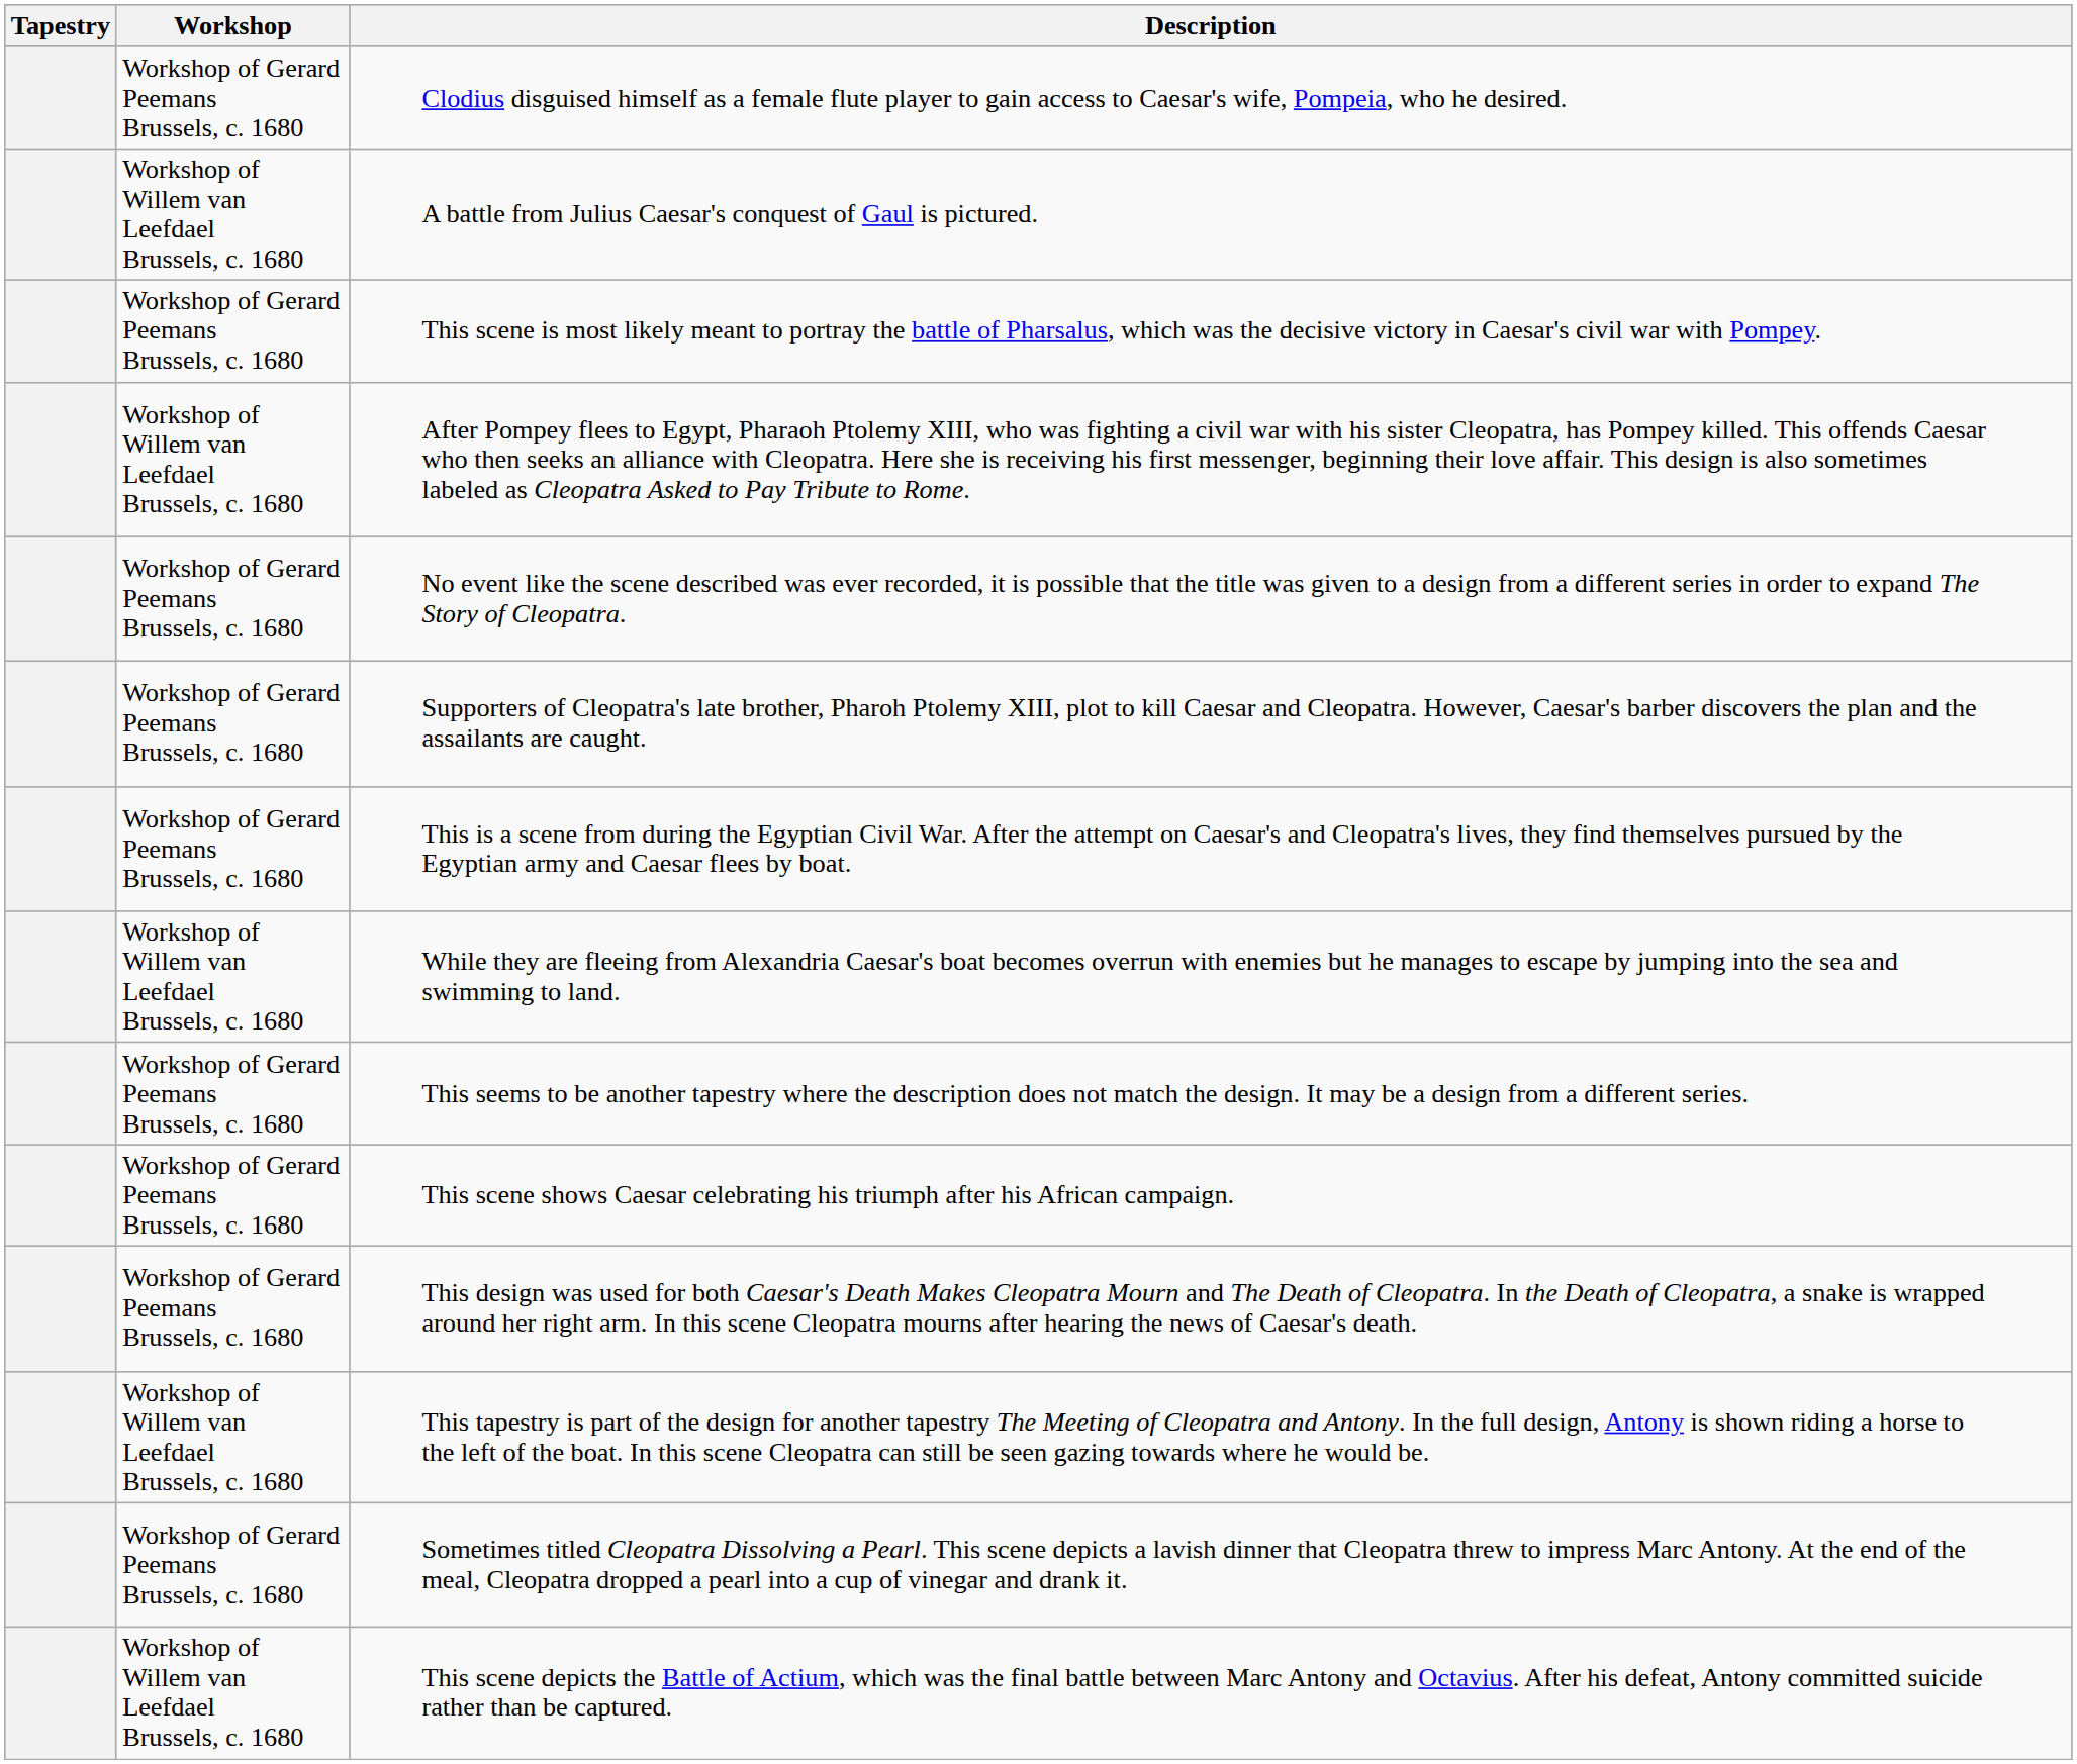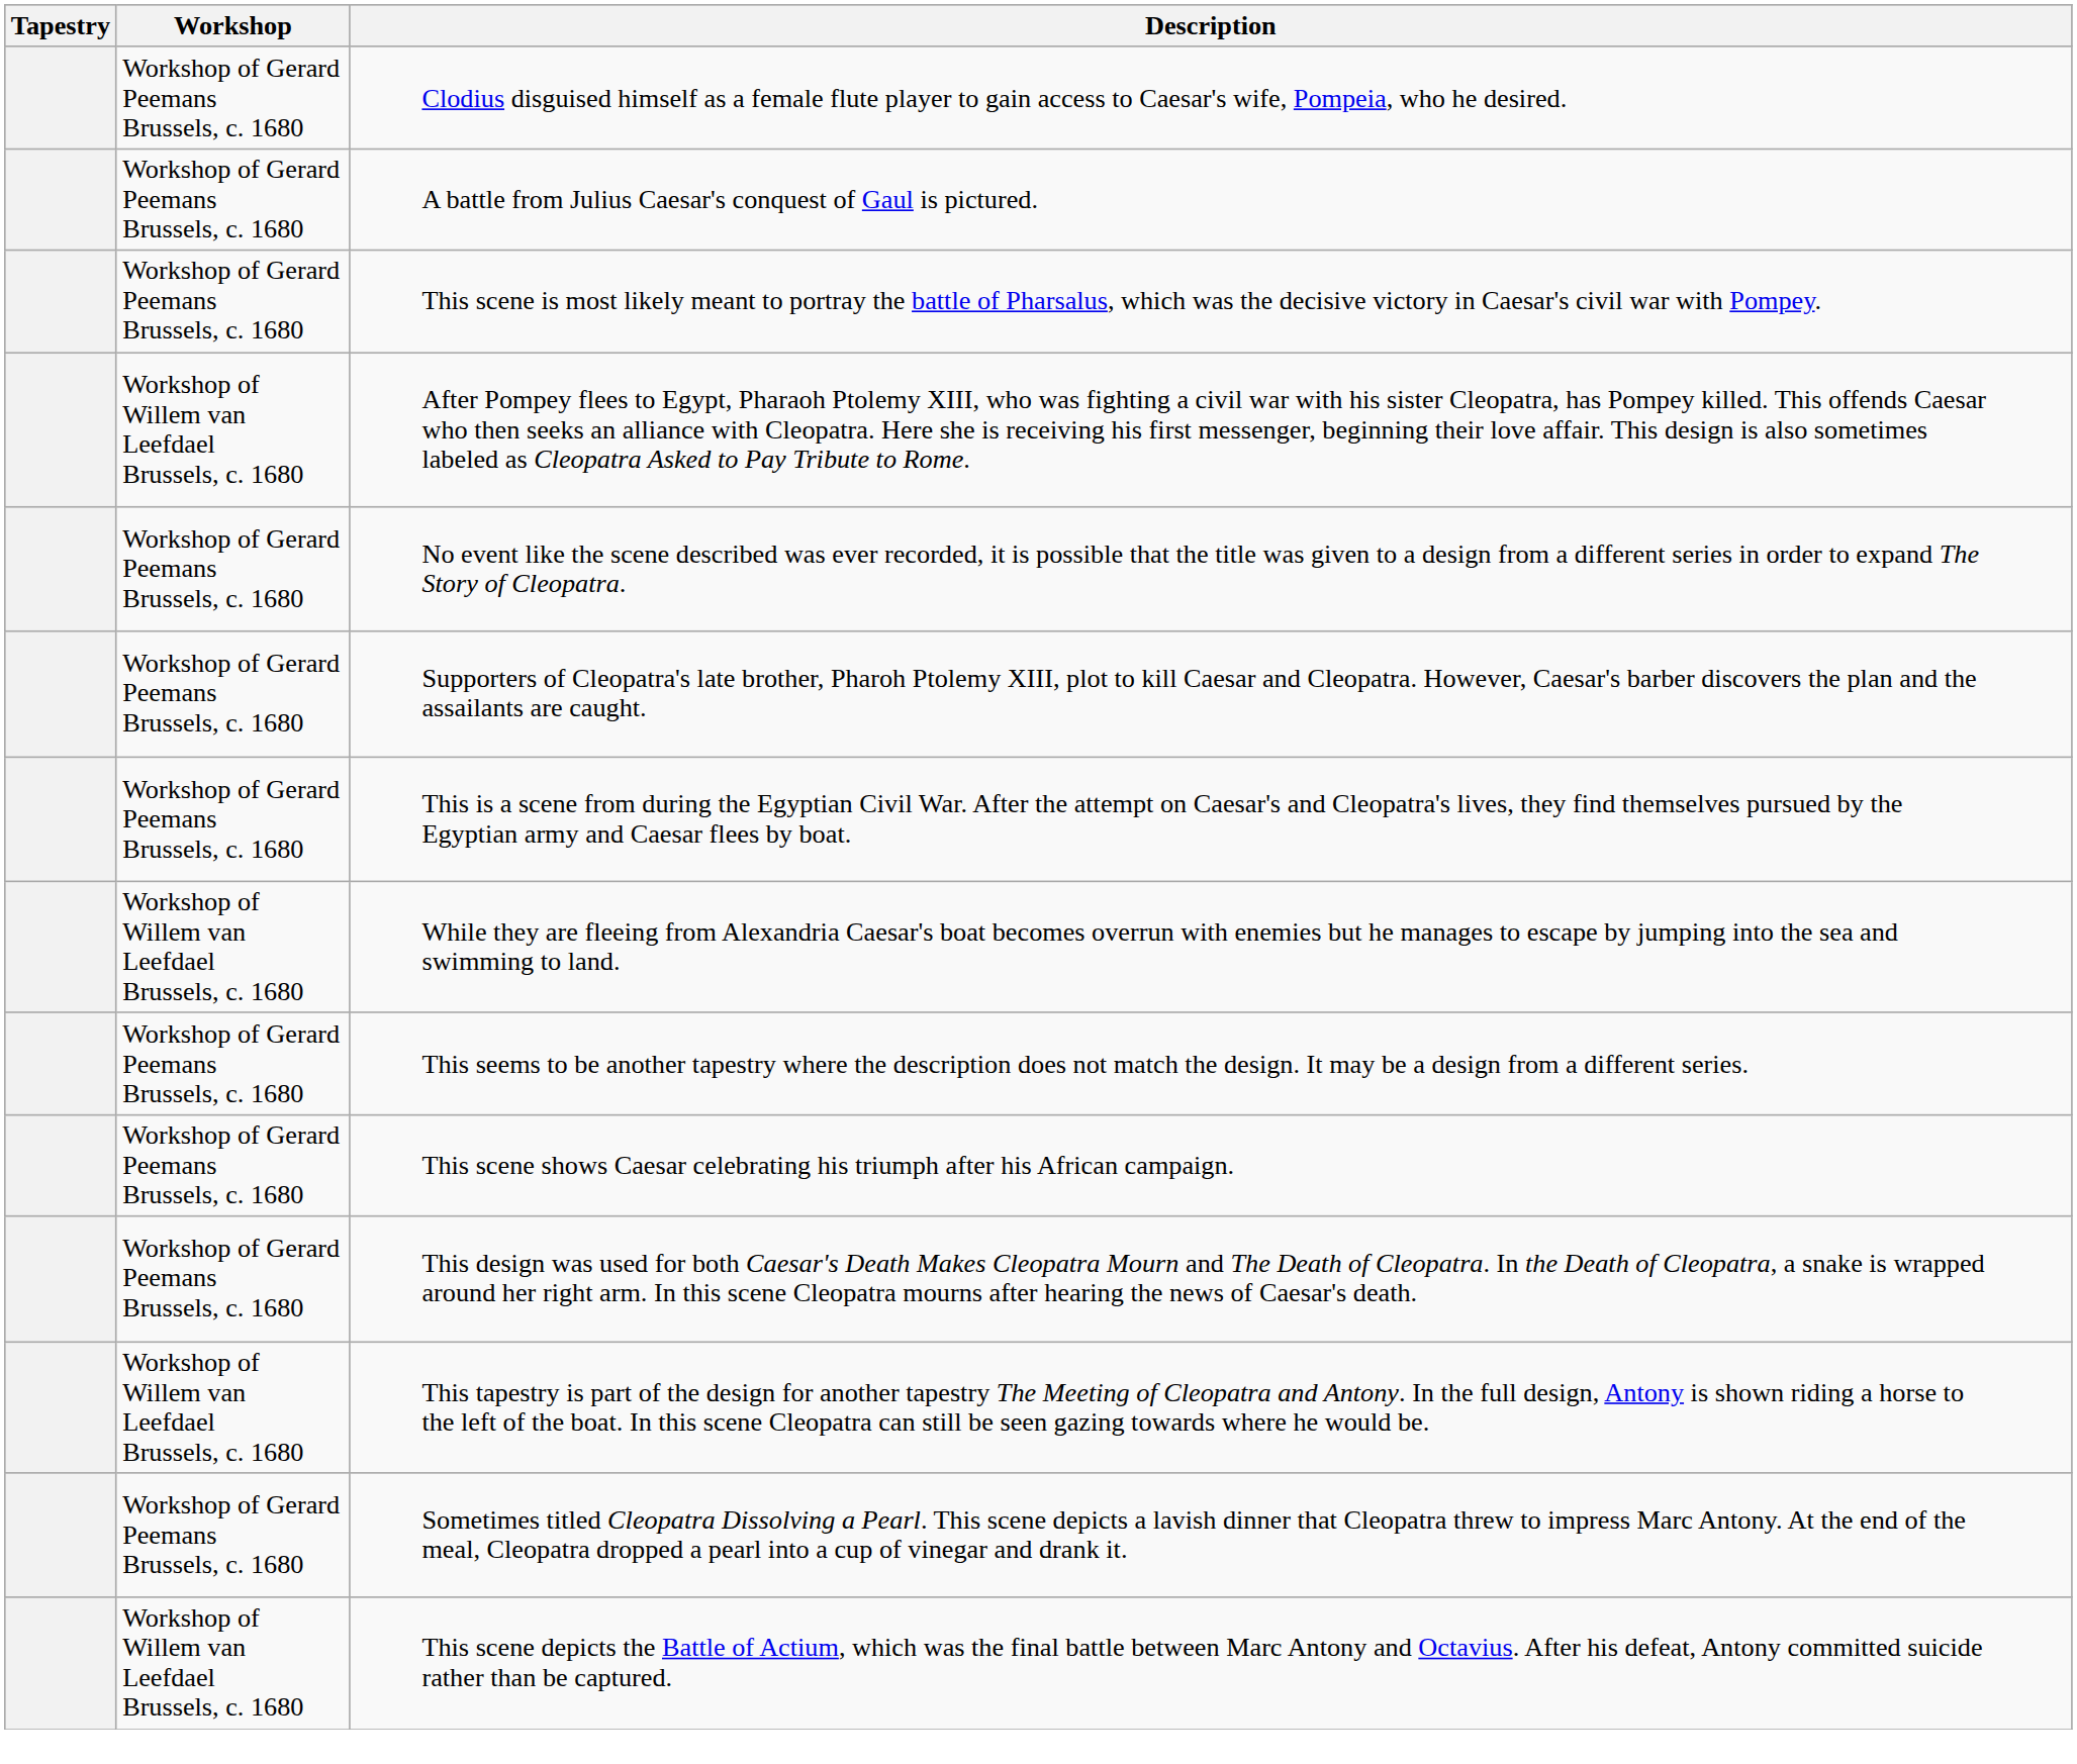A battle from Julius Caesar's conquest of Gaul is pictured. | Workshop: Workshop of Willem van Leefdael Brussels, c. 1680 -> Workshop of Gerard Peemans Brussels, c. 1680
